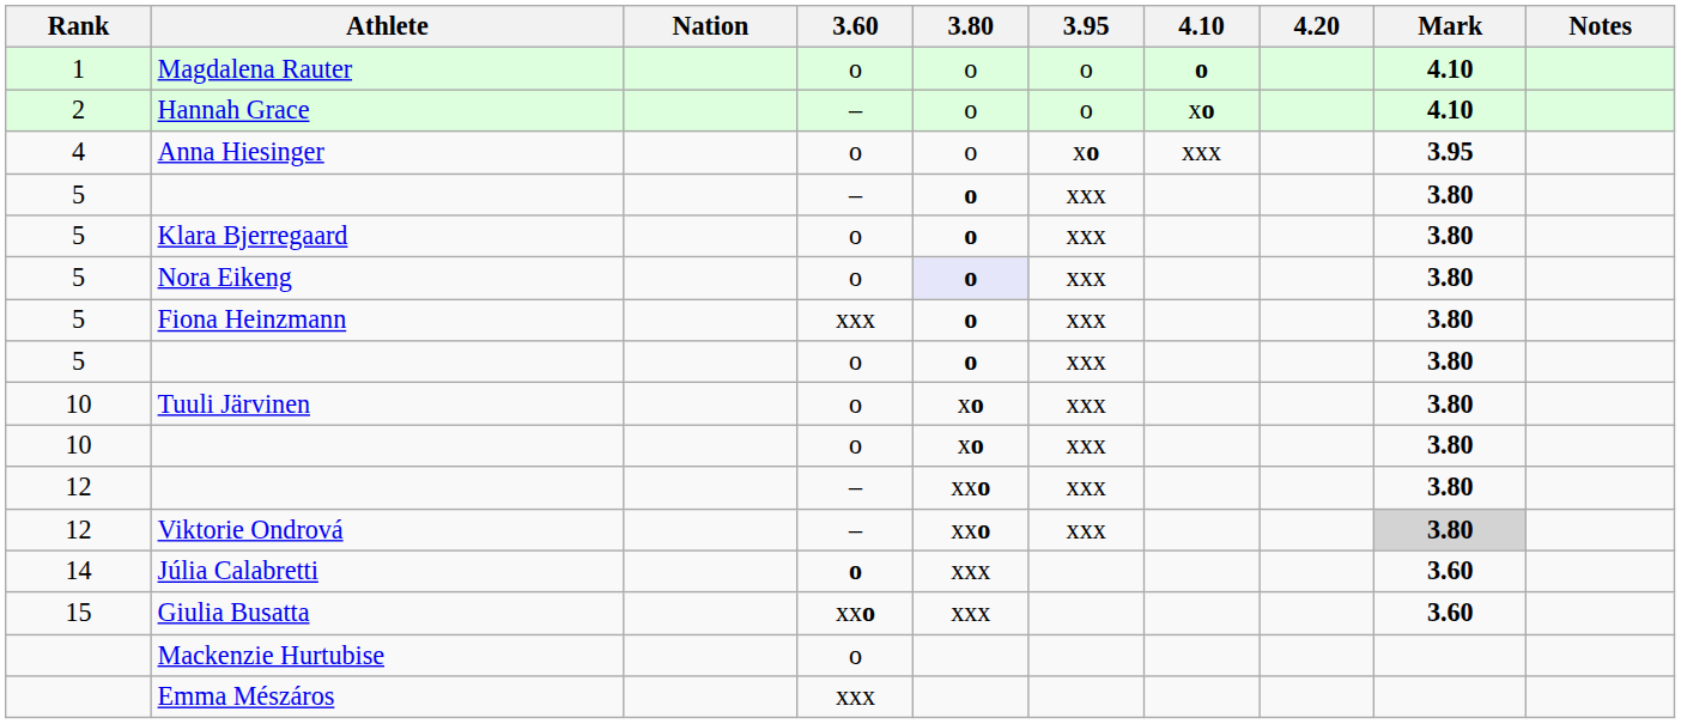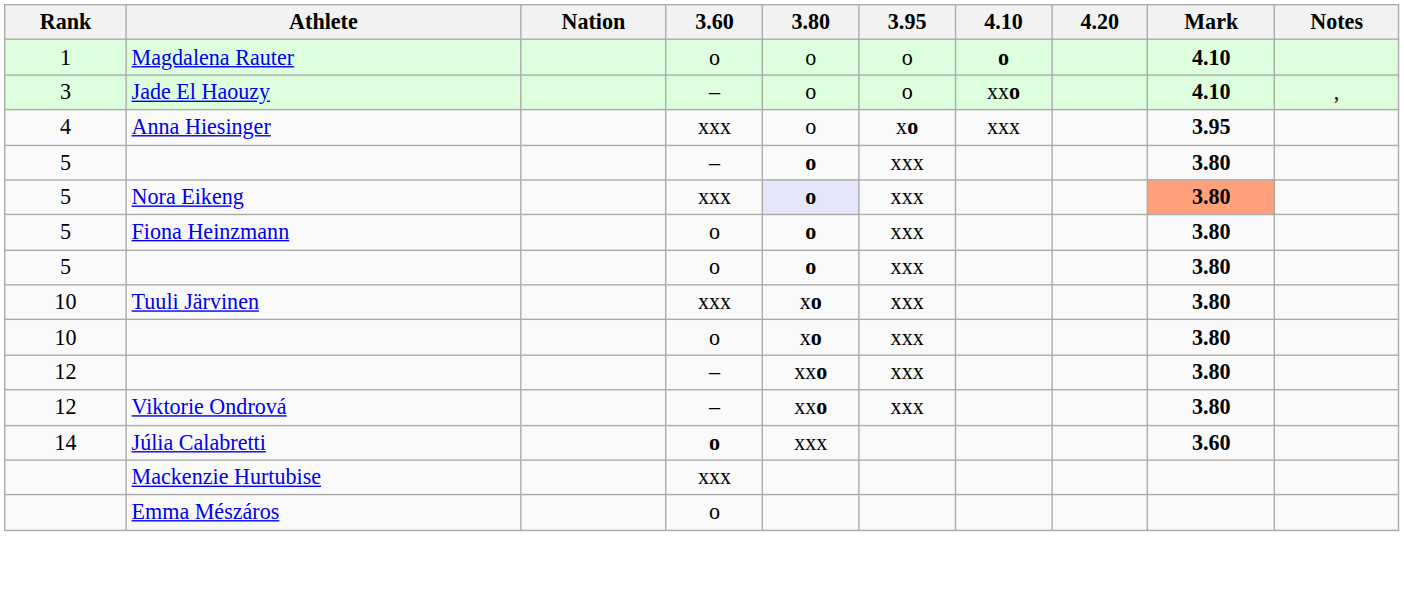- row: 2 | Hannah Grace | – | o | o | xo | 4.10
+ row: 3 | Jade El Haouzy | – | o | o | xxo | 4.10 | ,
Anna Hiesinger | 3.60: o -> xxx
- row: 5 | Klara Bjerregaard | o | o | xxx | 3.80
Nora Eikeng | 3.60: o -> xxx
Nora Eikeng | Mark: no background -> lightsalmon background
Fiona Heinzmann | 3.60: xxx -> o
Tuuli Järvinen | 3.60: o -> xxx
Viktorie Ondrová | Mark: lightgrey background -> no background
- row: 15 | Giulia Busatta | xxo | xxx | 3.60
Mackenzie Hurtubise | 3.60: o -> xxx
Emma Mészáros | 3.60: xxx -> o
